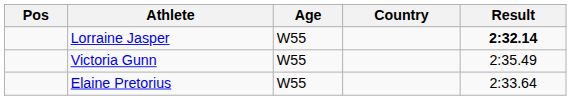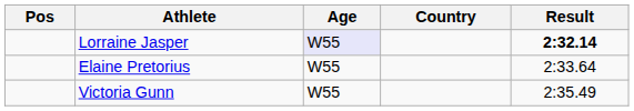Lorraine Jasper | Age: no background -> lavender background
rows swapped: Elaine Pretorius <-> Victoria Gunn
